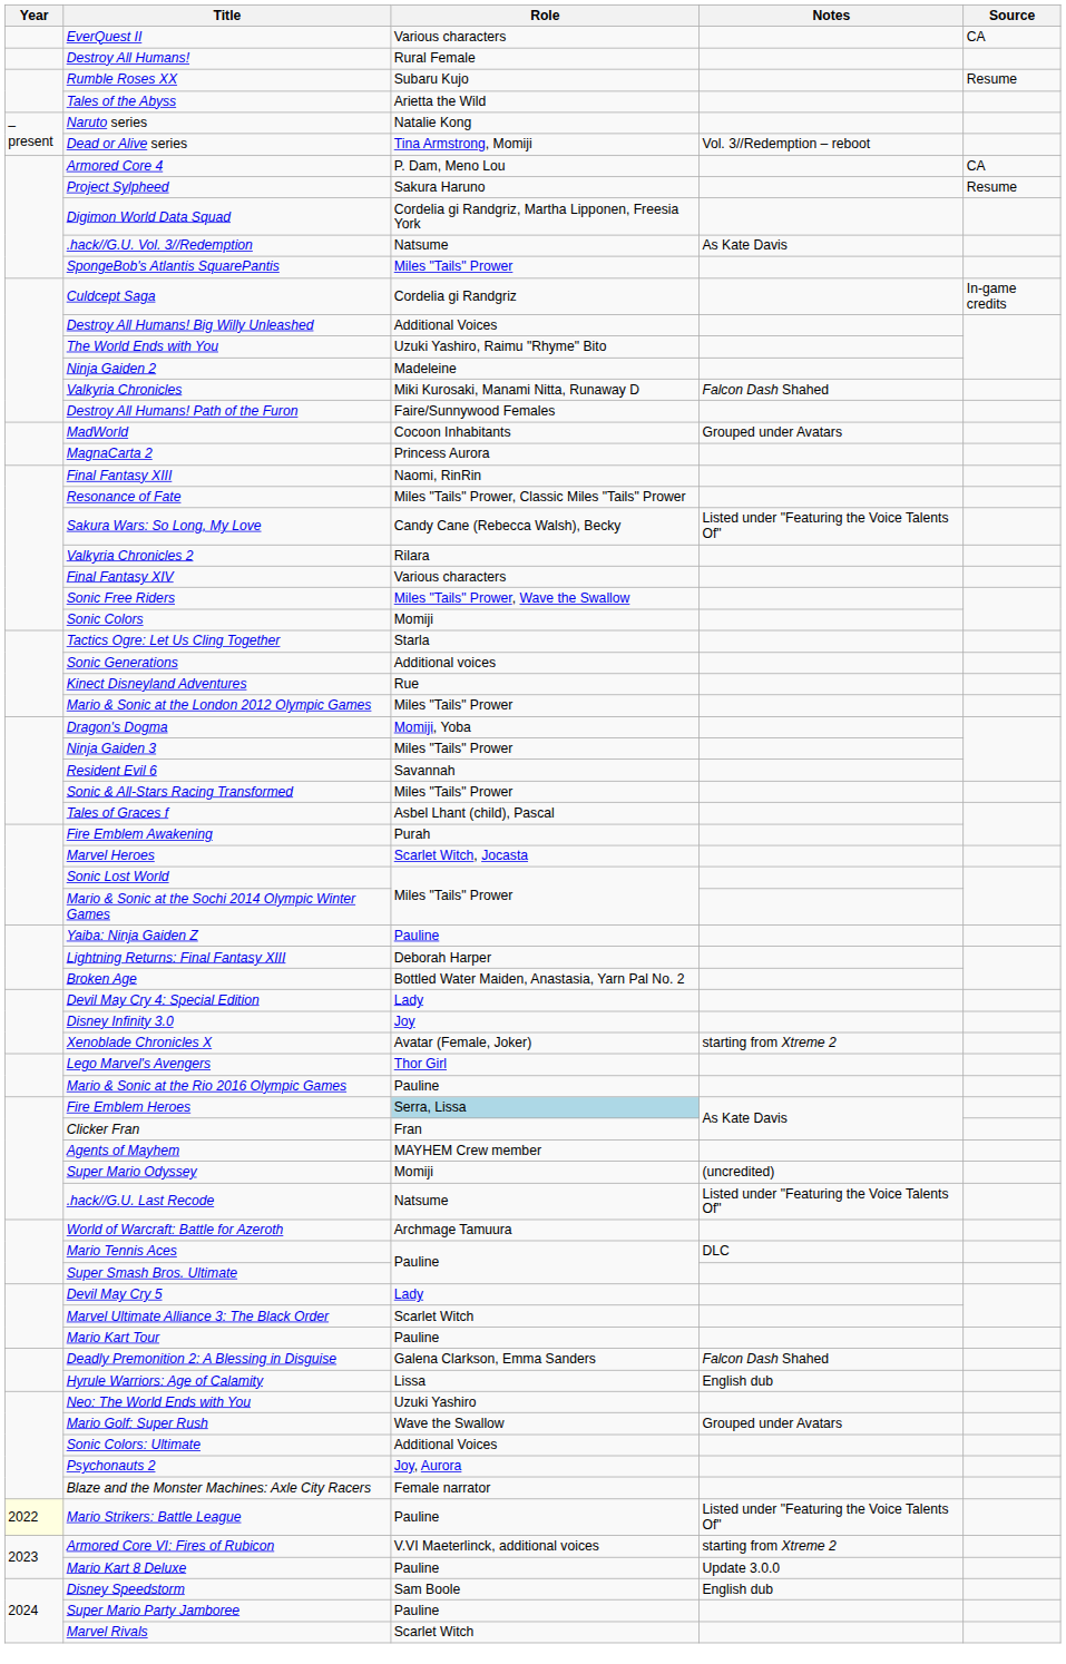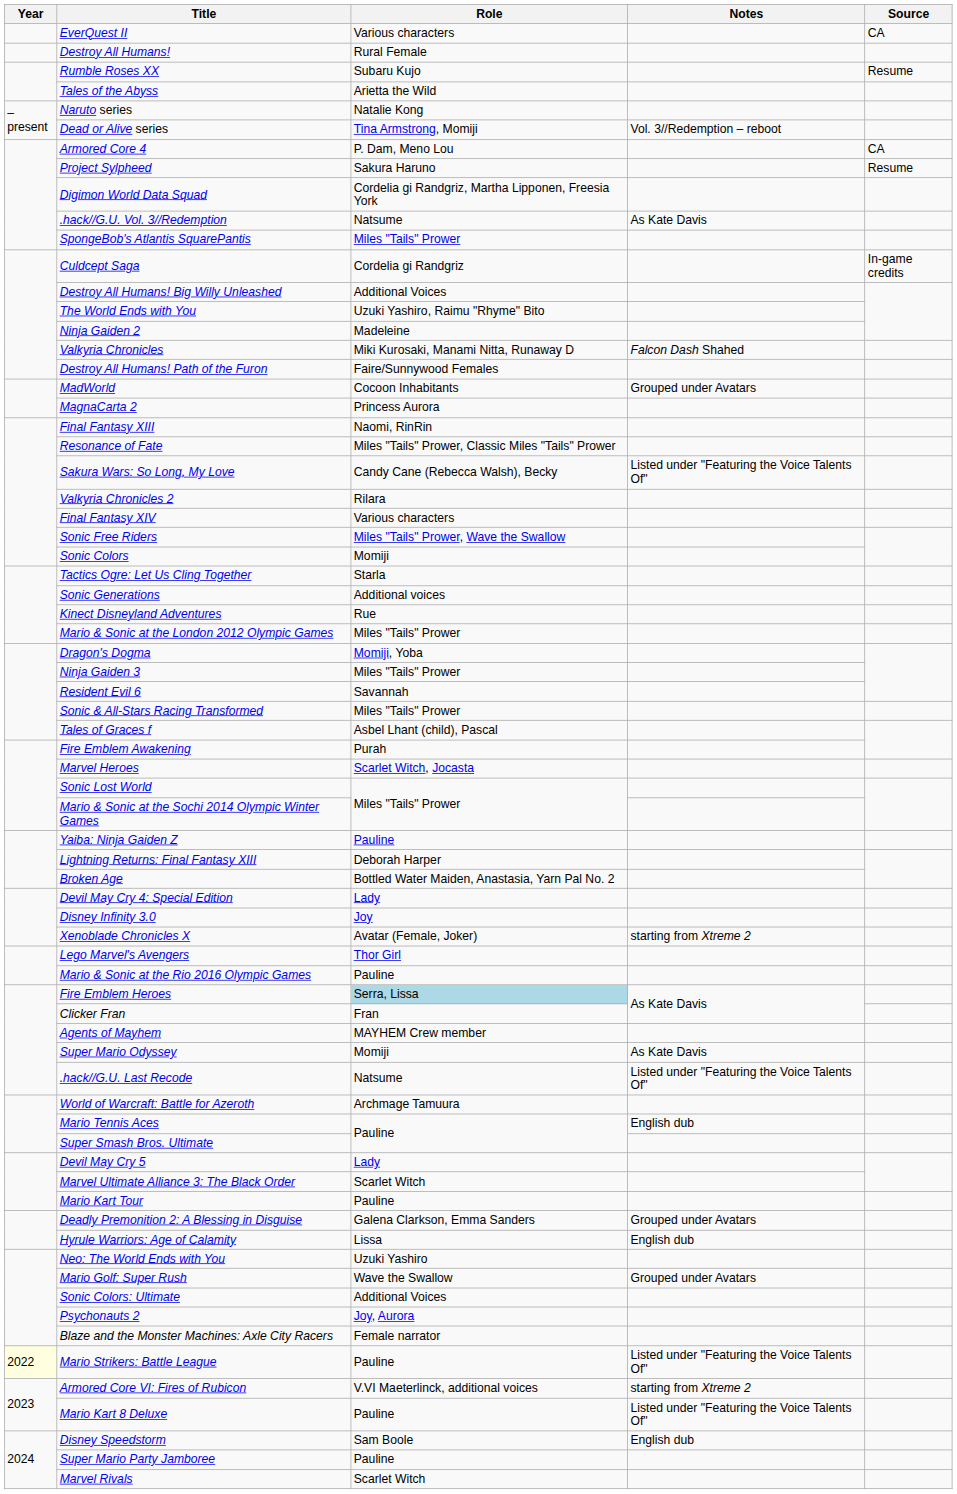Super Mario Odyssey | Notes: (uncredited) -> As Kate Davis
Mario Tennis Aces | Notes: DLC -> English dub
Deadly Premonition 2: A Blessing in Disguise | Notes: Falcon Dash Shahed -> Grouped under Avatars
Mario Kart 8 Deluxe | Notes: Update 3.0.0 -> Listed under "Featuring the Voice Talents Of"
